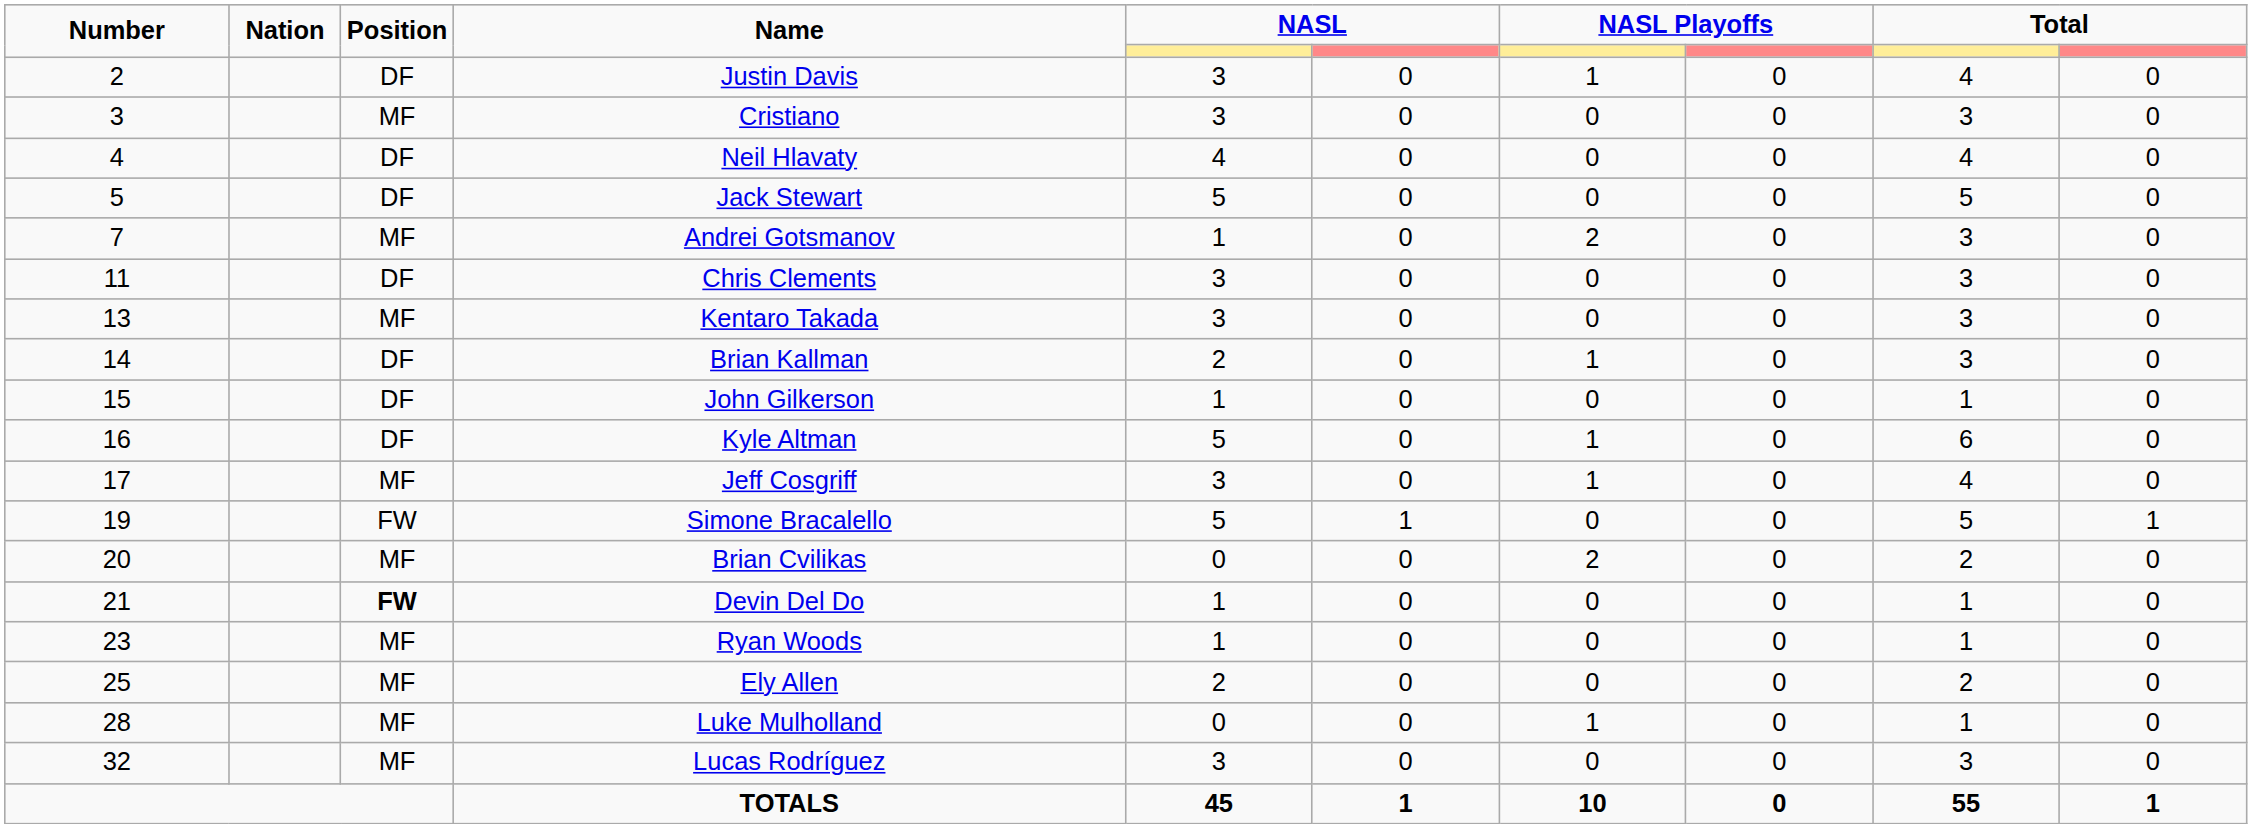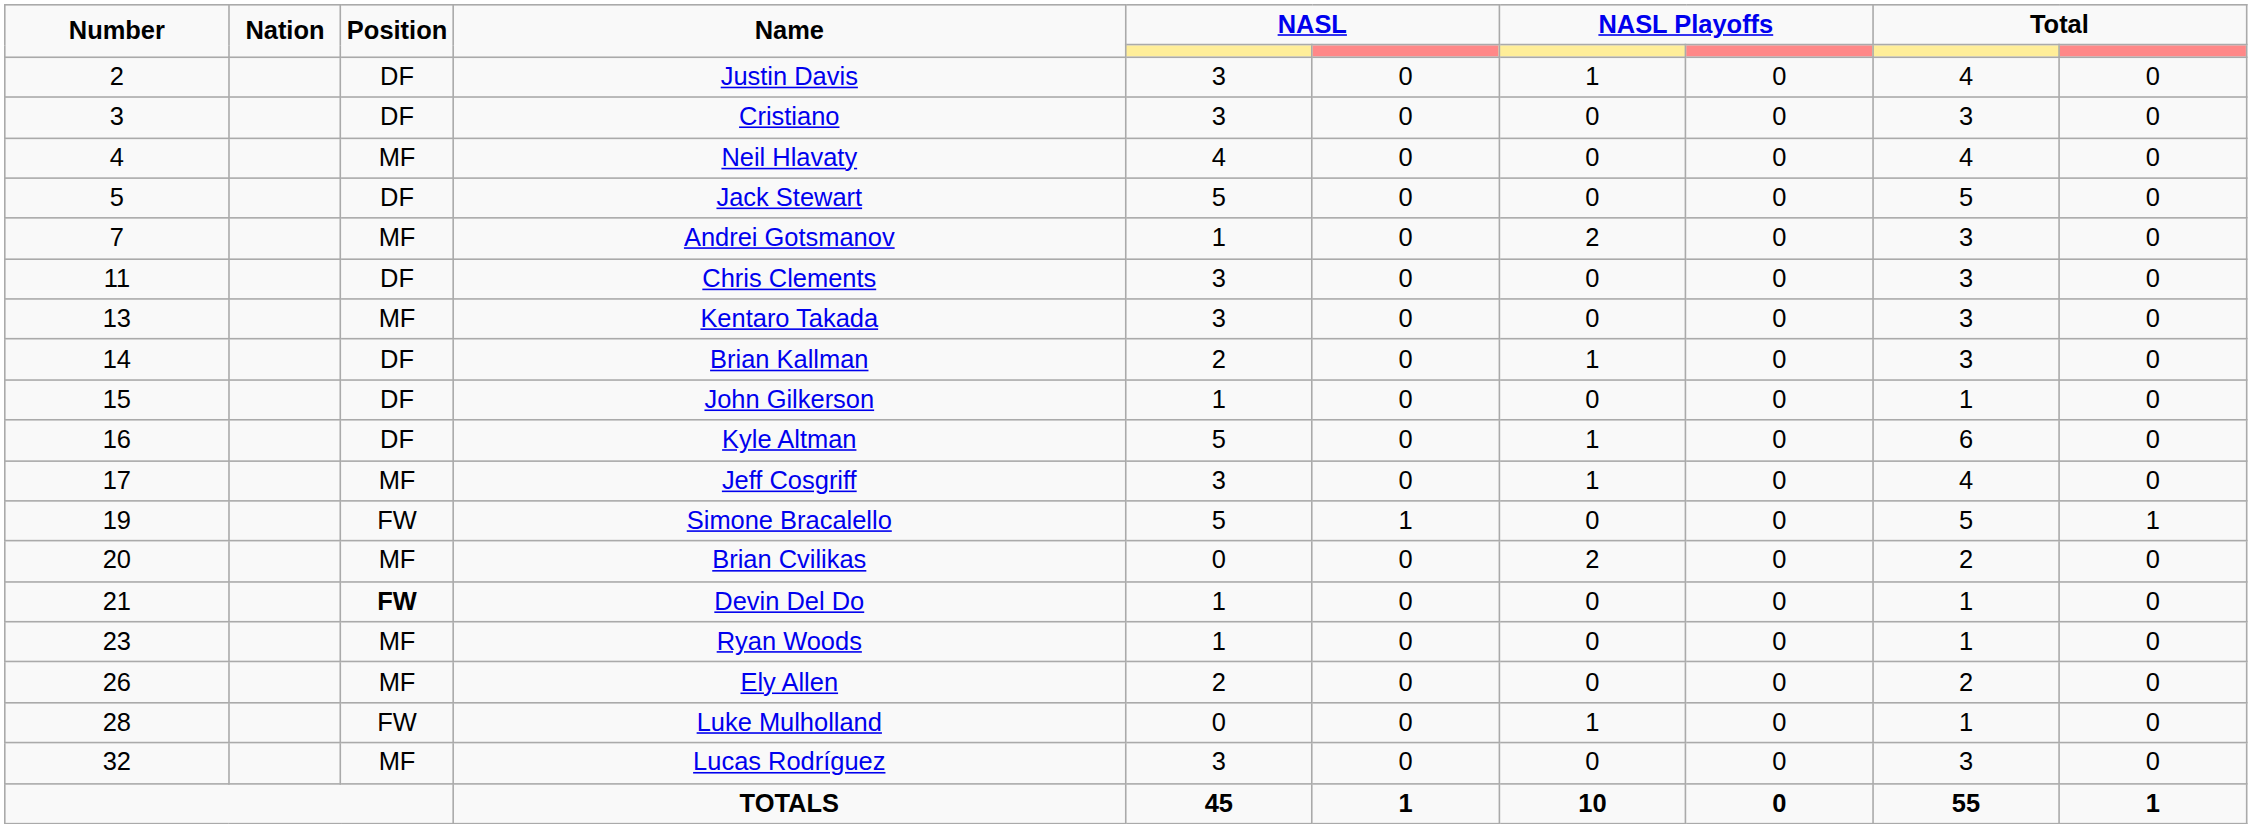Cristiano | Position: MF -> DF
Neil Hlavaty | Position: DF -> MF
Ely Allen | Number: 25 -> 26
Luke Mulholland | Position: MF -> FW
